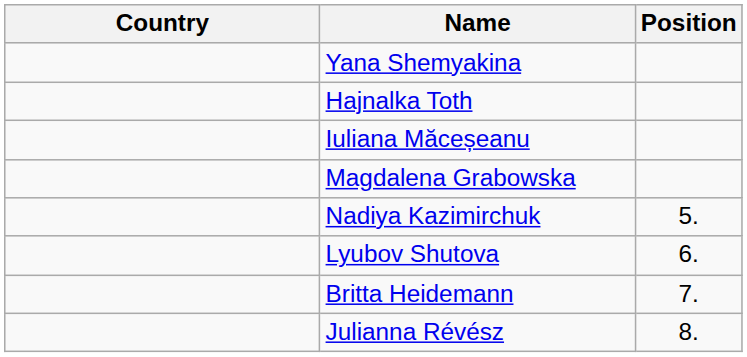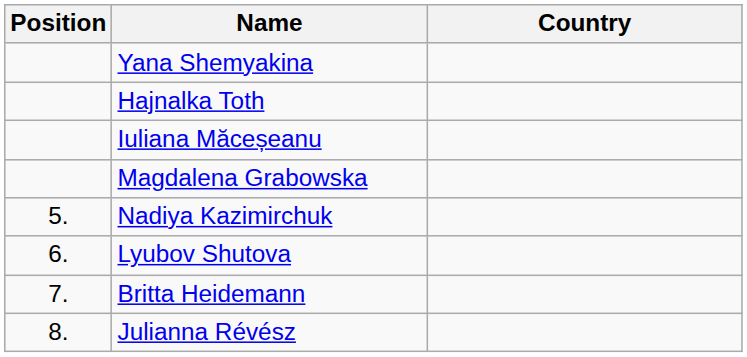columns swapped: Position <-> Country
